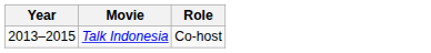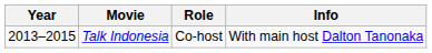+ column: Info | With main host Dalton Tanonaka
